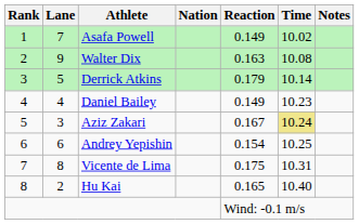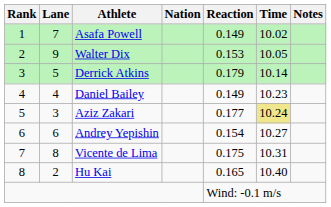Walter Dix | Reaction: 0.163 -> 0.153
Walter Dix | Time: 10.08 -> 10.05
Aziz Zakari | Reaction: 0.167 -> 0.177
Andrey Yepishin | Time: 10.25 -> 10.27
